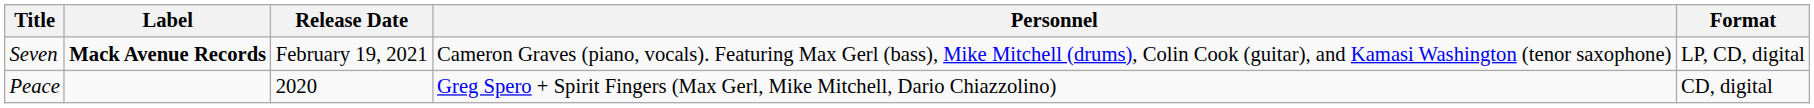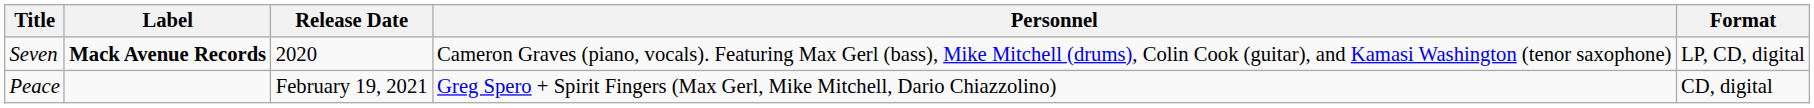Seven | Release Date: February 19, 2021 -> 2020
Peace | Release Date: 2020 -> February 19, 2021
